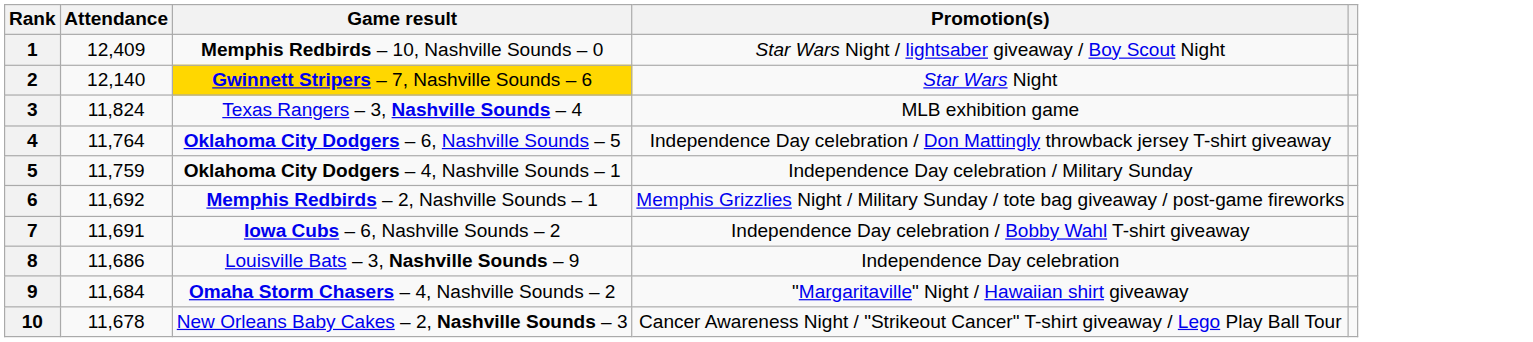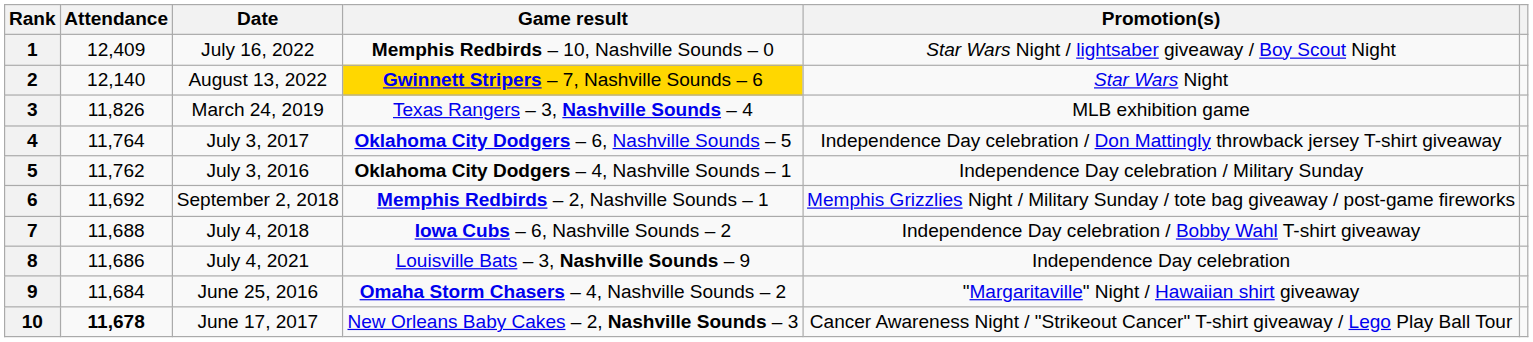+ column: Date | July 16, 2022 | August 13, 2022 | March 24, 2019 | July 3, 2017 | July 3, 2016 | September 2, 2018 | July 4, 2018 | July 4, 2021 | June 25, 2016 | June 17, 2017
3 | Attendance: 11,824 -> 11,826
5 | Attendance: 11,759 -> 11,762
7 | Attendance: 11,691 -> 11,688
10 | Attendance: normal -> bold
